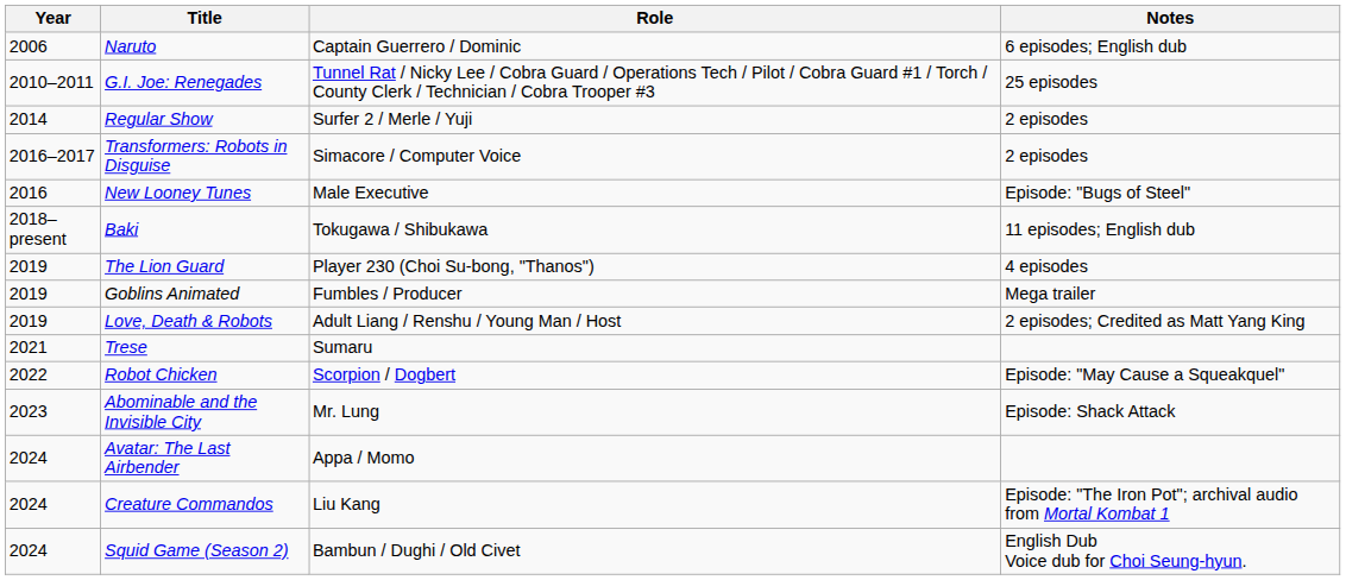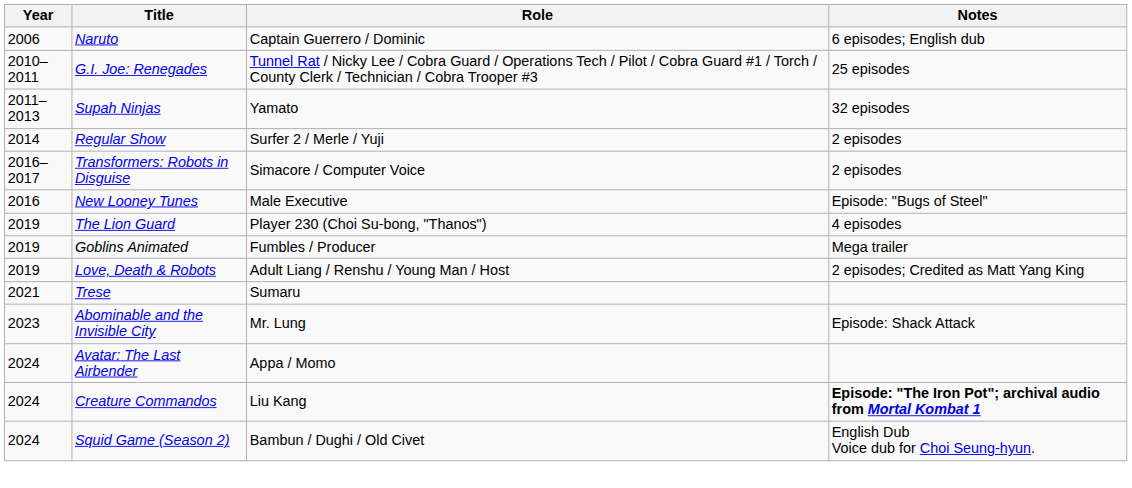+ row: 2011–2013 | Supah Ninjas | Yamato | 32 episodes
- row: 2018–present | Baki | Tokugawa / Shibukawa | 11 episodes; English dub
- row: 2022 | Robot Chicken | Scorpion / Dogbert | Episode: "May Cause a Squeakquel"
Creature Commandos | Notes: normal -> bold
